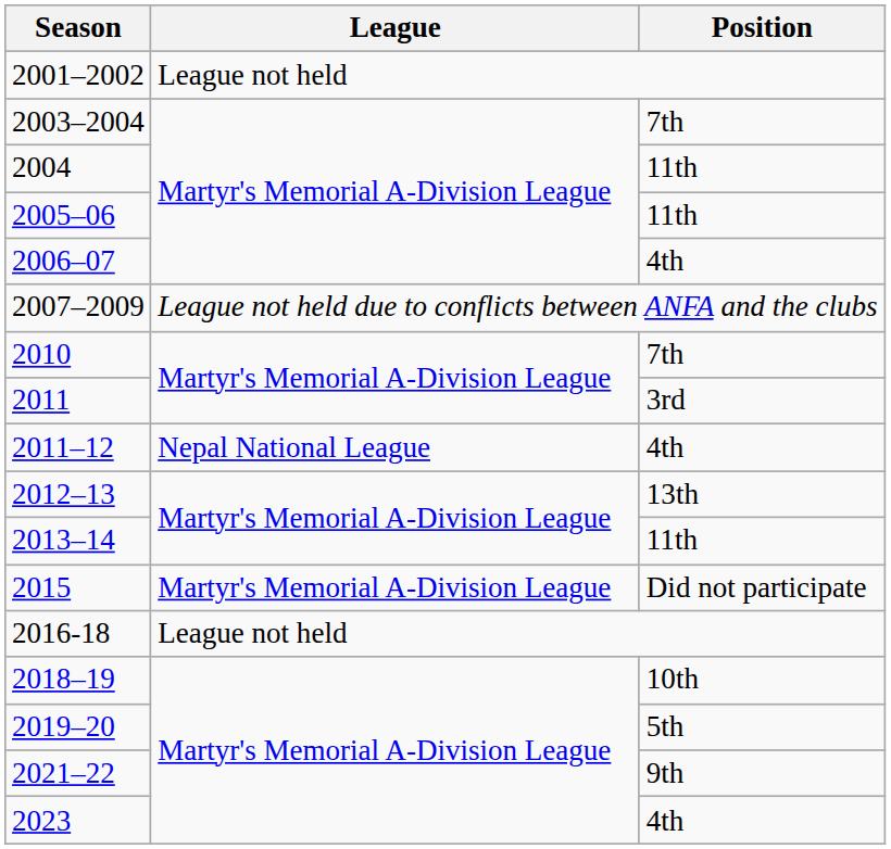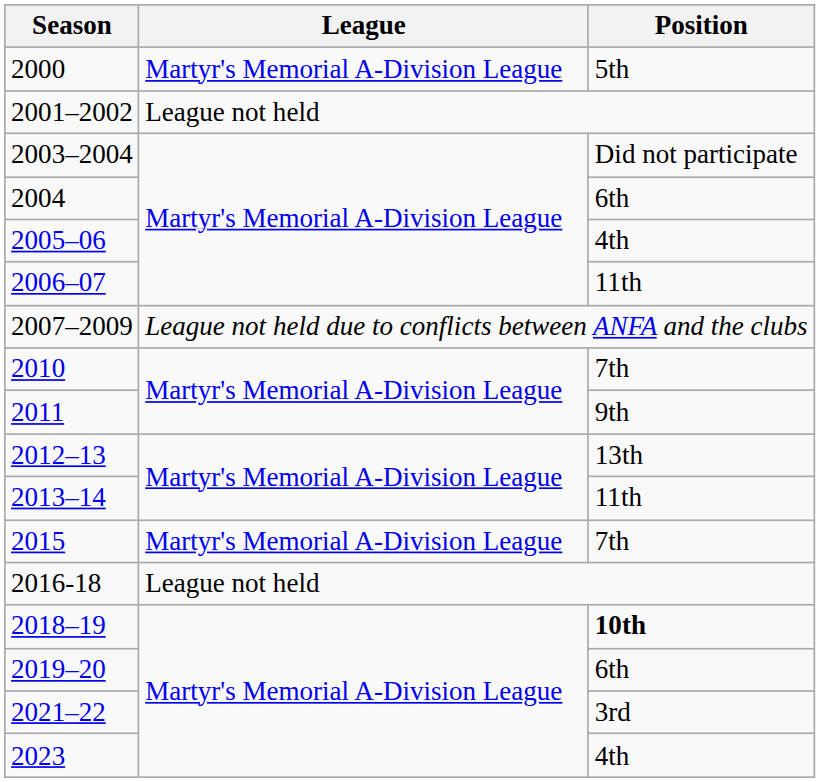+ row: 2000 | Martyr's Memorial A-Division League | 5th
2003–2004 | Position: 7th -> Did not participate
2004 | Position: 11th -> 6th
2005–06 | Position: 11th -> 4th
2006–07 | Position: 4th -> 11th
2011 | Position: 3rd -> 9th
- row: 2011–12 | Nepal National League | 4th
2015 | Position: Did not participate -> 7th
2018–19 | Position: normal -> bold
2019–20 | Position: 5th -> 6th
2021–22 | Position: 9th -> 3rd
